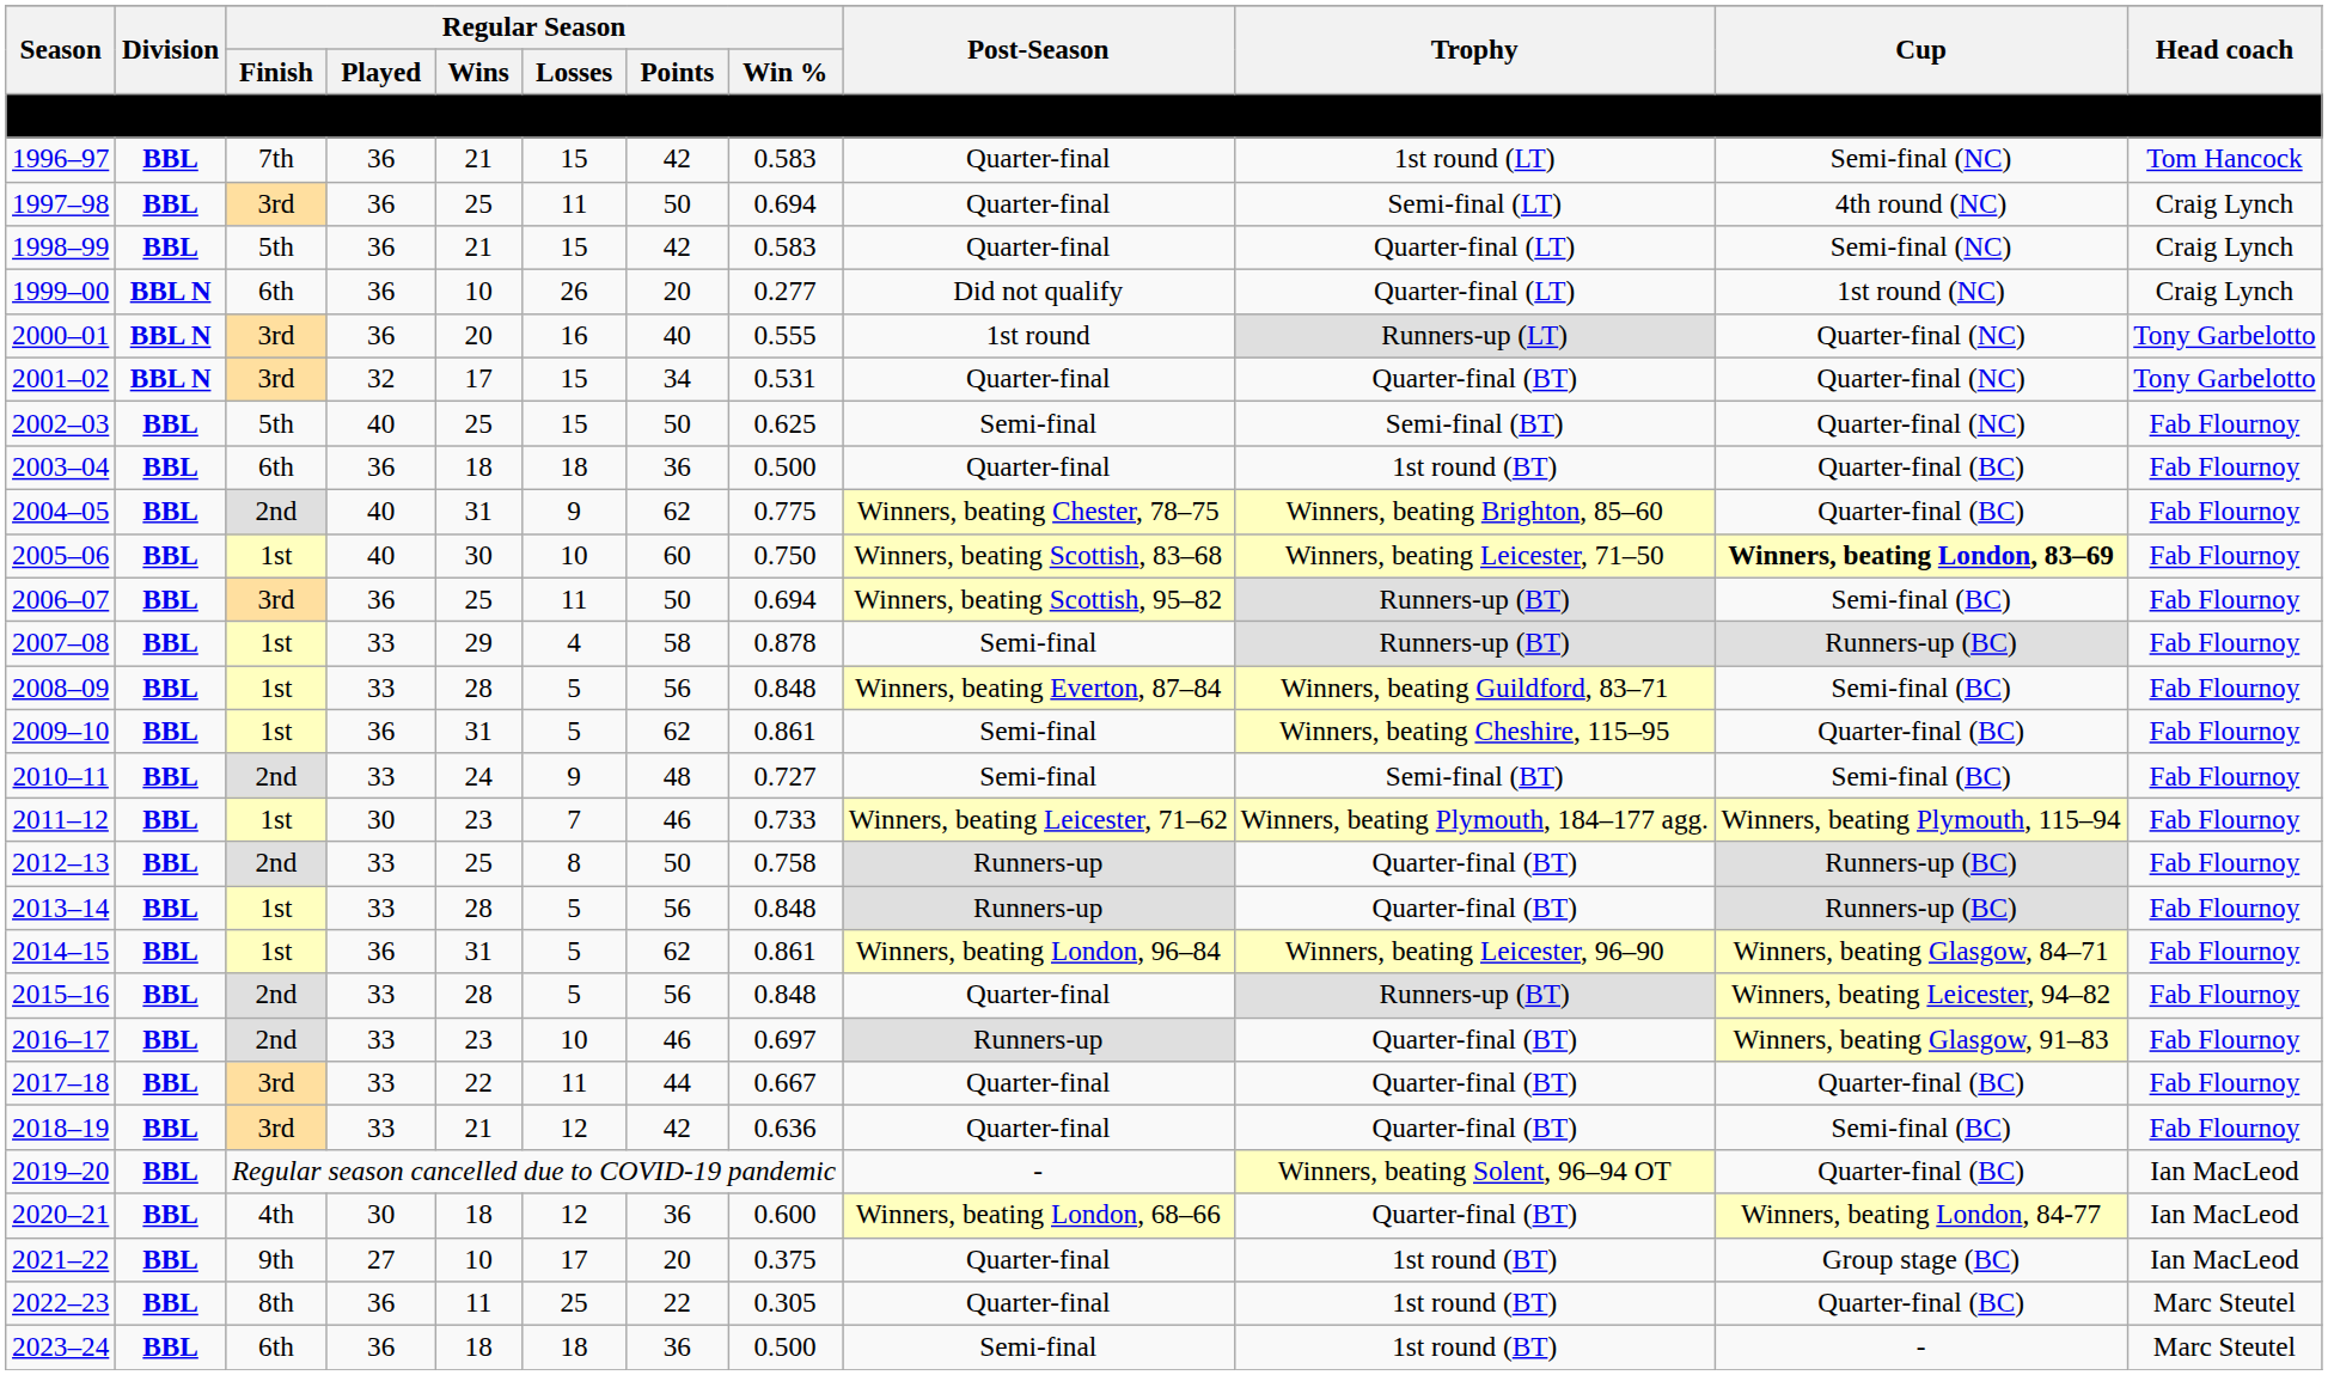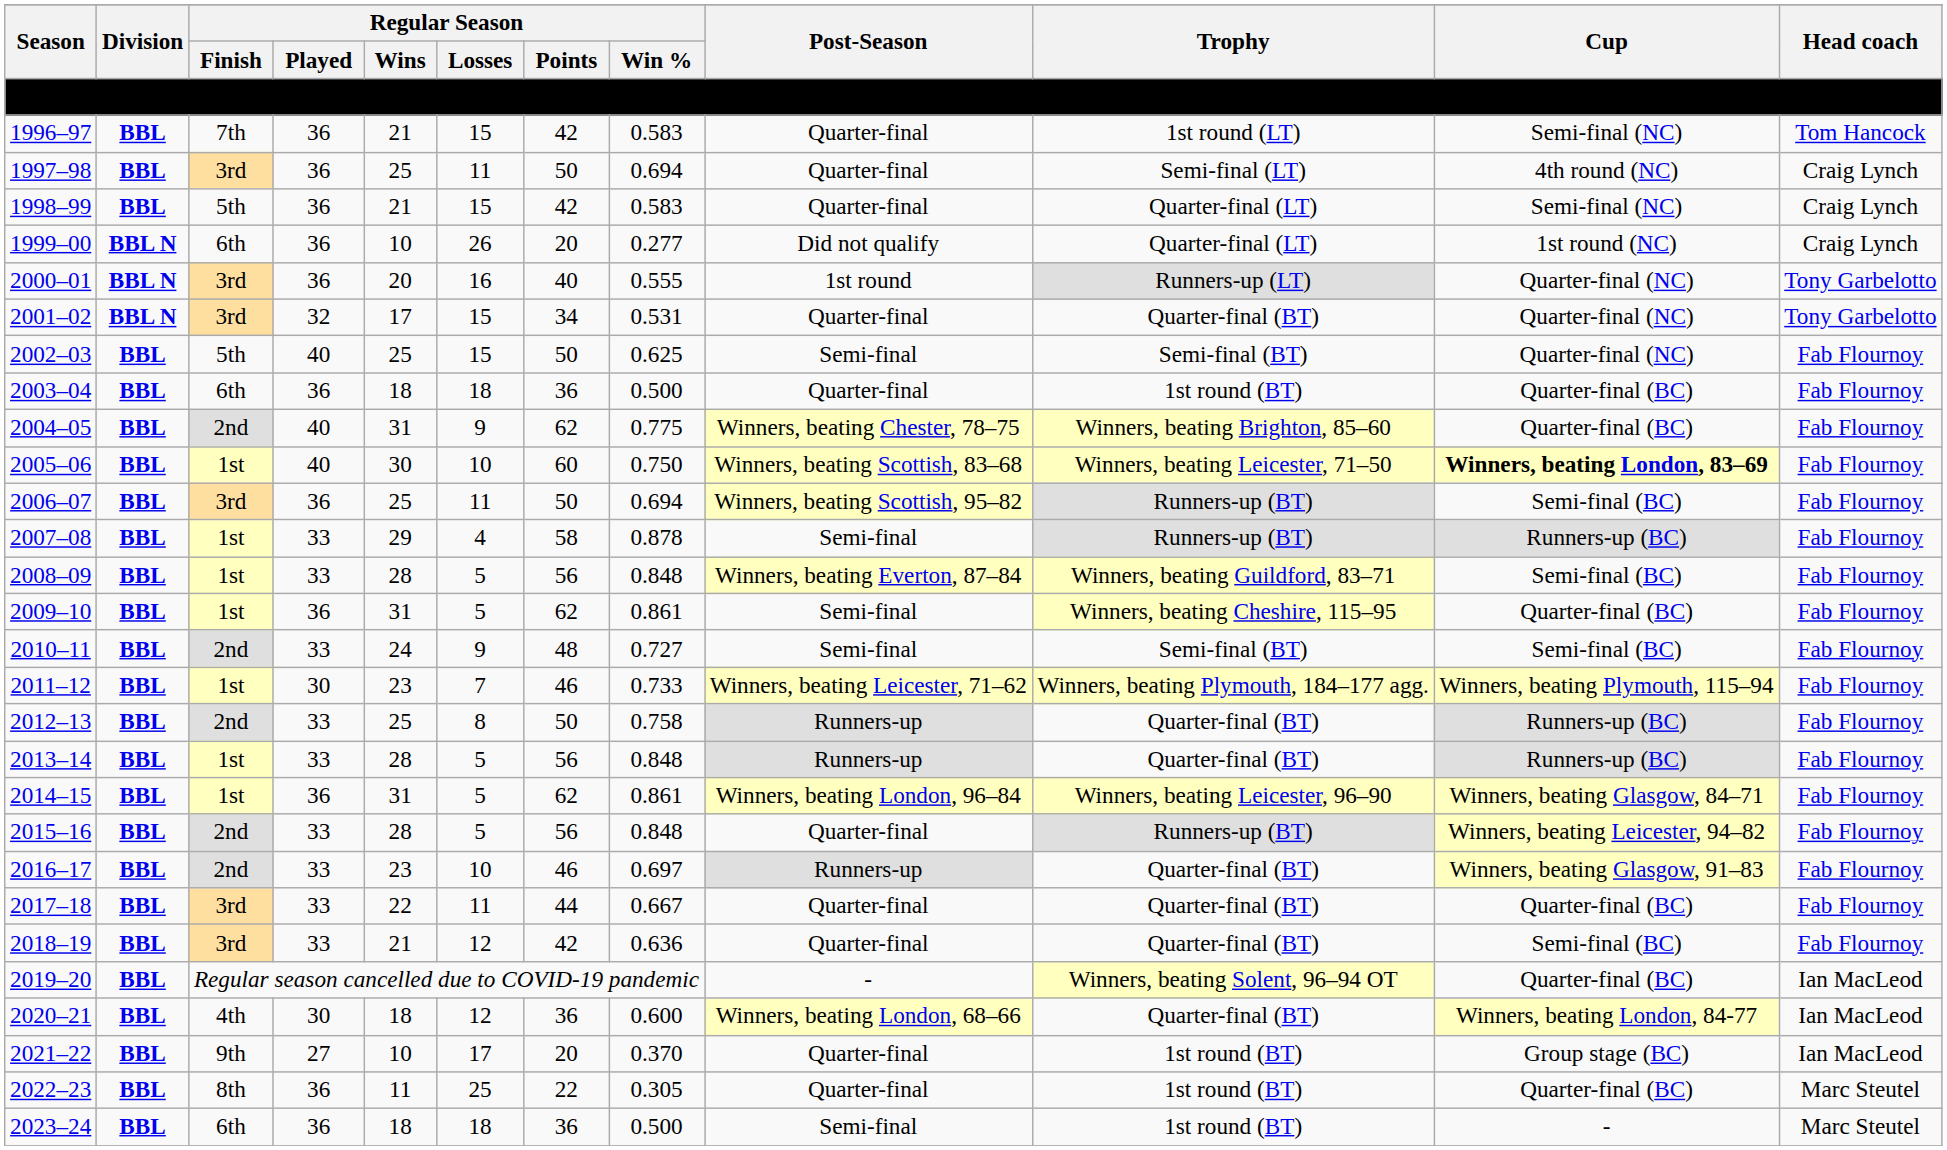2021–22 | Regular Season / Win %: 0.375 -> 0.370
